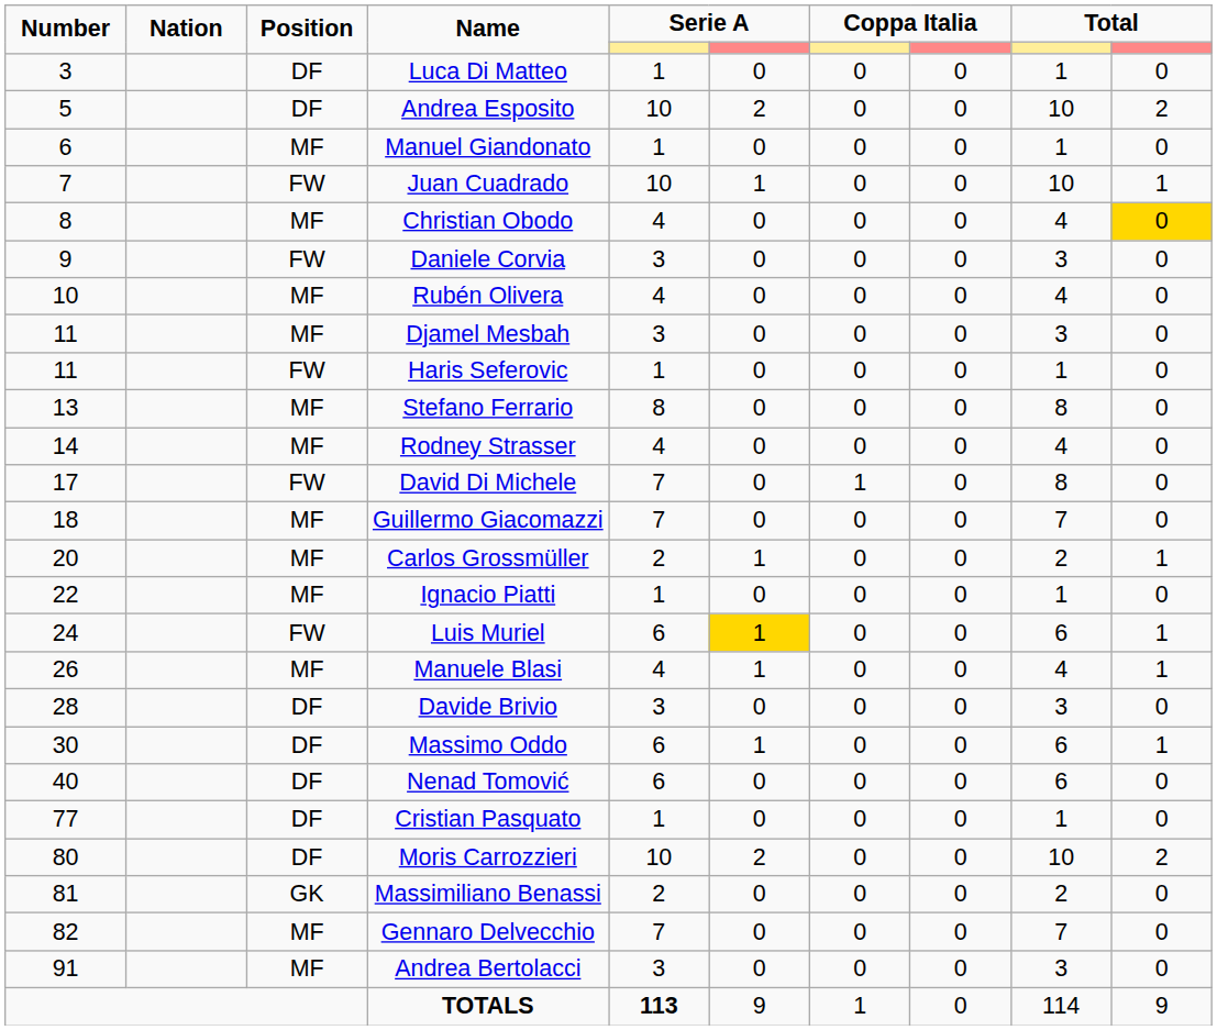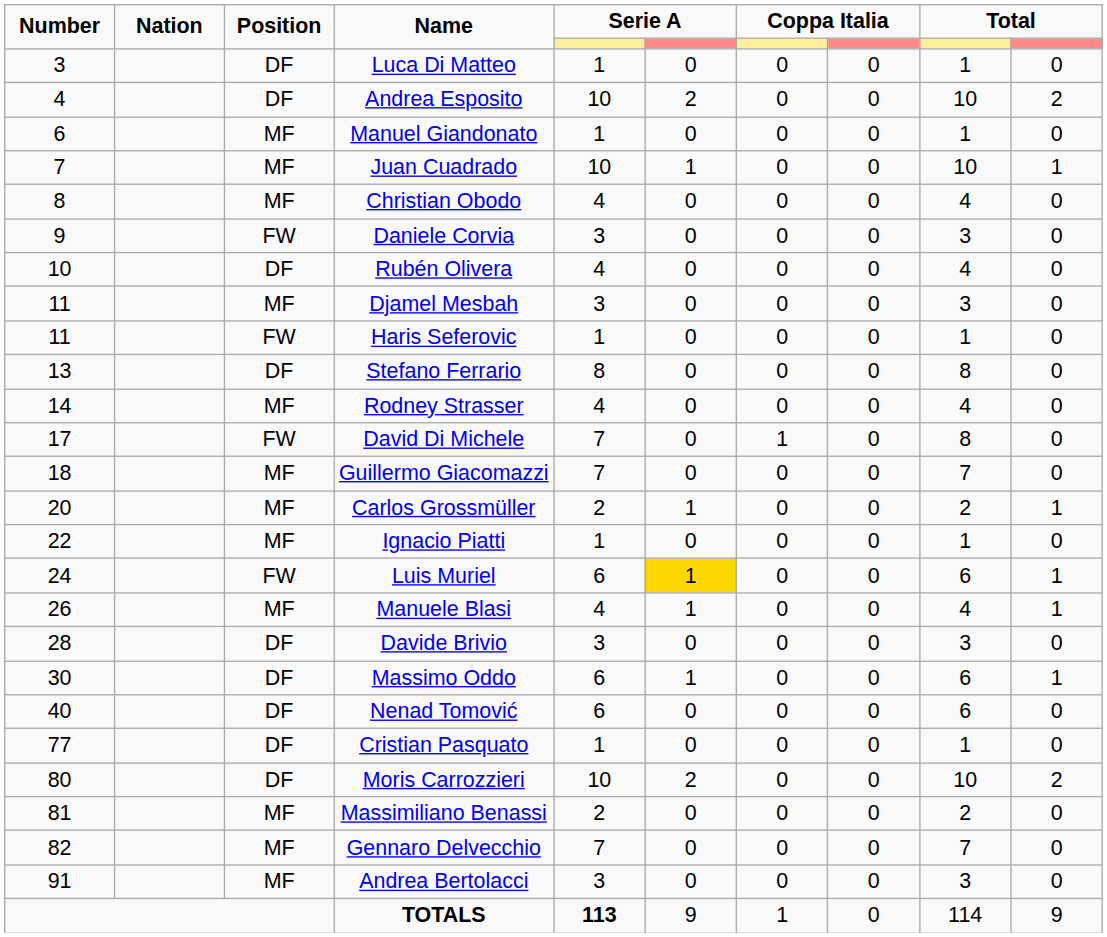Andrea Esposito | Number: 5 -> 4
Juan Cuadrado | Position: FW -> MF
Christian Obodo | column 10: gold background -> no background
Rubén Olivera | Position: MF -> DF
Stefano Ferrario | Position: MF -> DF
Massimiliano Benassi | Position: GK -> MF
